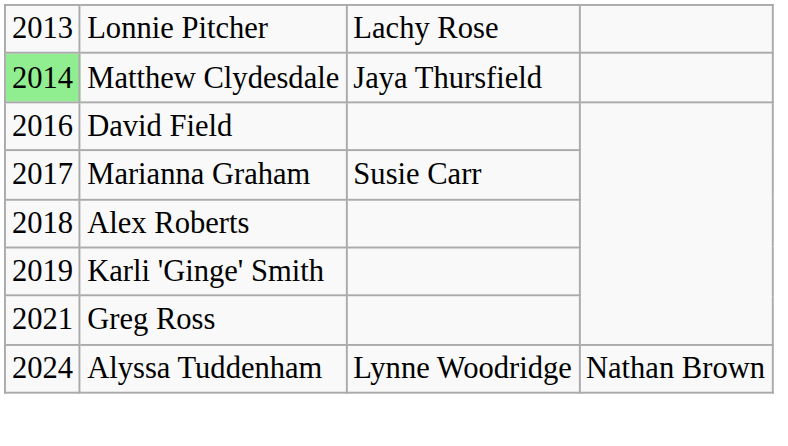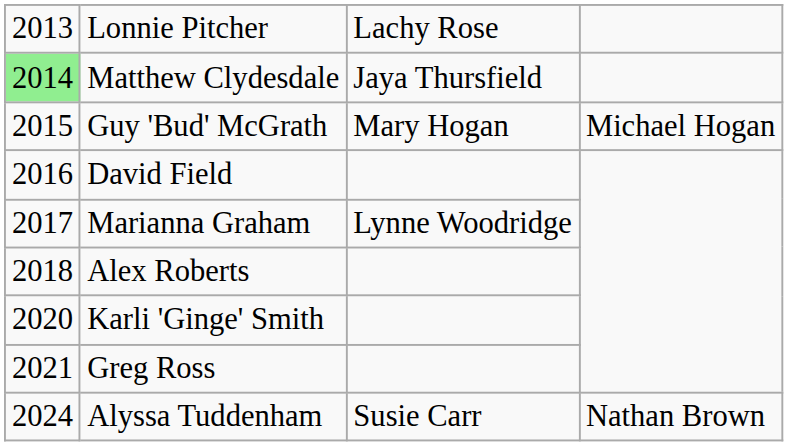+ row: 2015 | Guy 'Bud' McGrath | Mary Hogan | Michael Hogan
Marianna Graham | column 3: Susie Carr -> Lynne Woodridge
Karli 'Ginge' Smith | column 1: 2019 -> 2020
Alyssa Tuddenham | column 3: Lynne Woodridge -> Susie Carr
